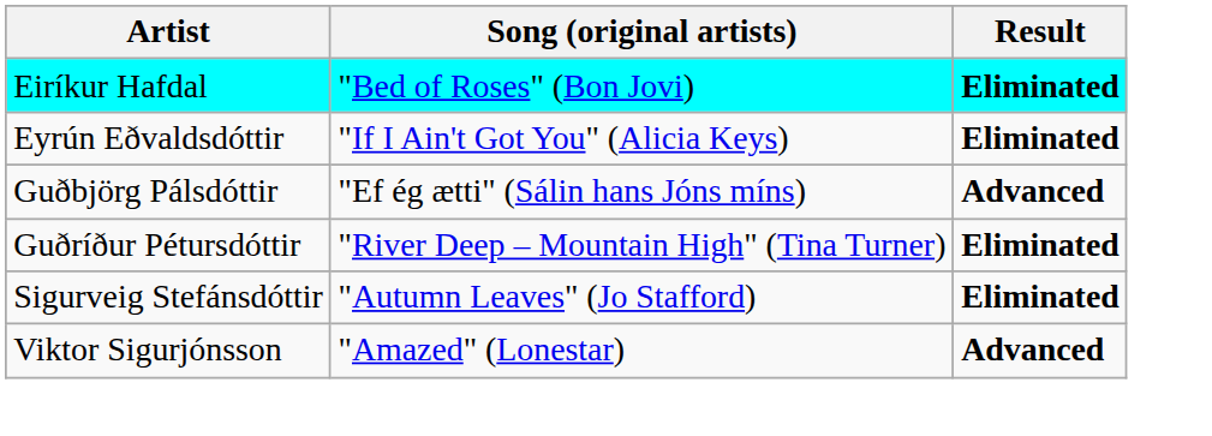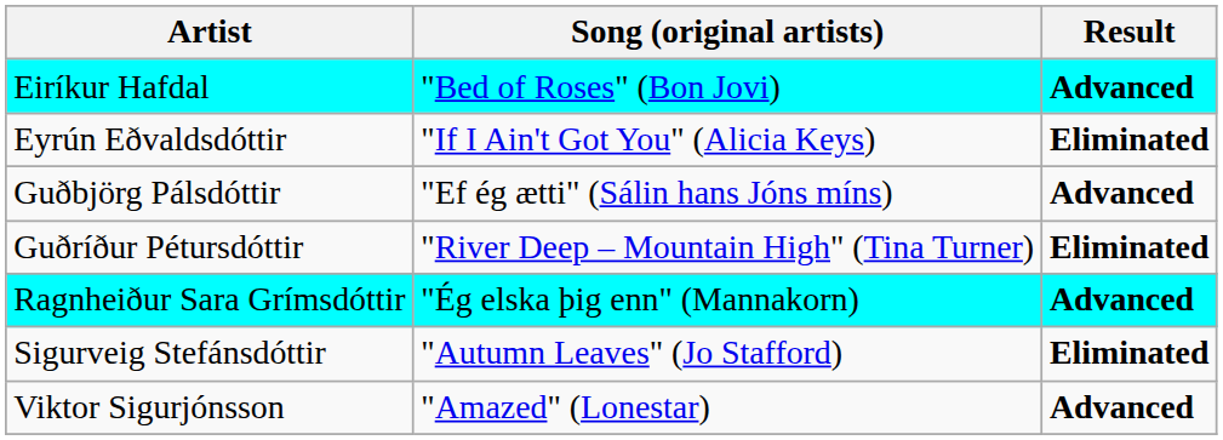Eiríkur Hafdal | Result: Eliminated -> Advanced
+ row: Ragnheiður Sara Grímsdóttir | "Ég elska þig enn" (Mannakorn) | Advanced
